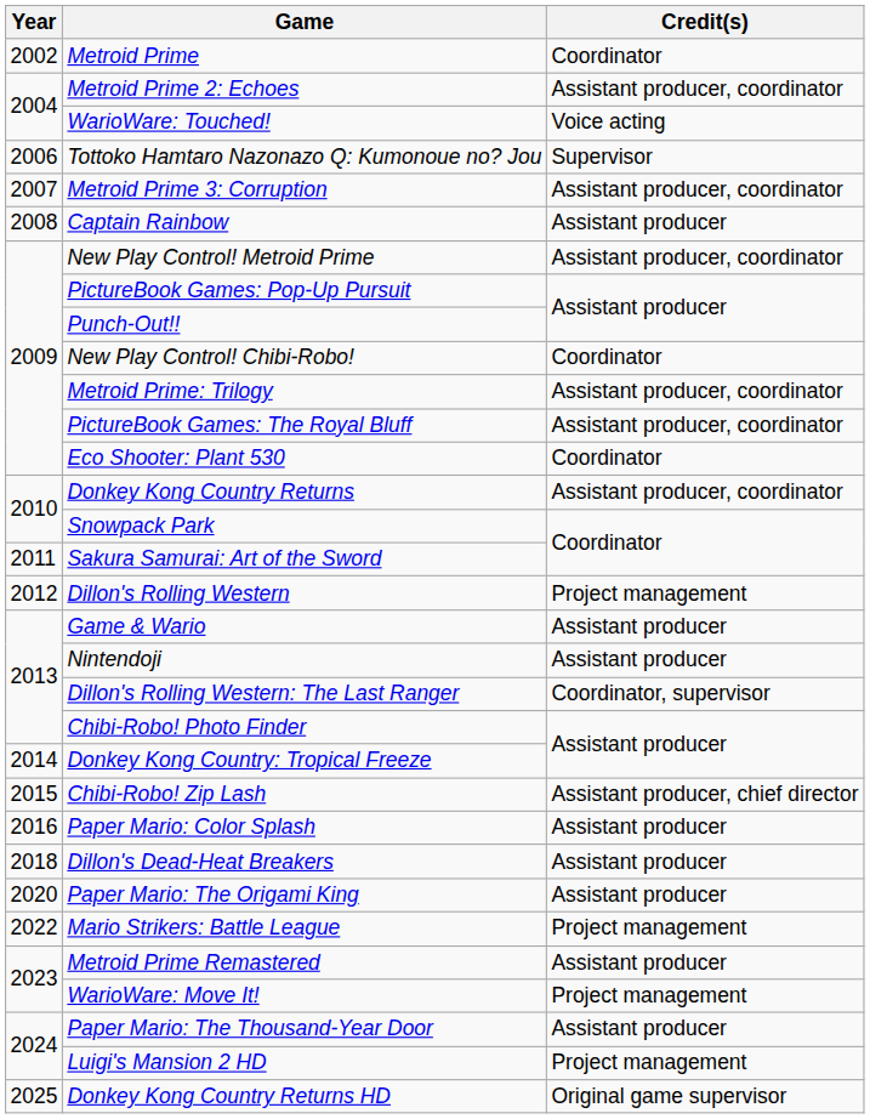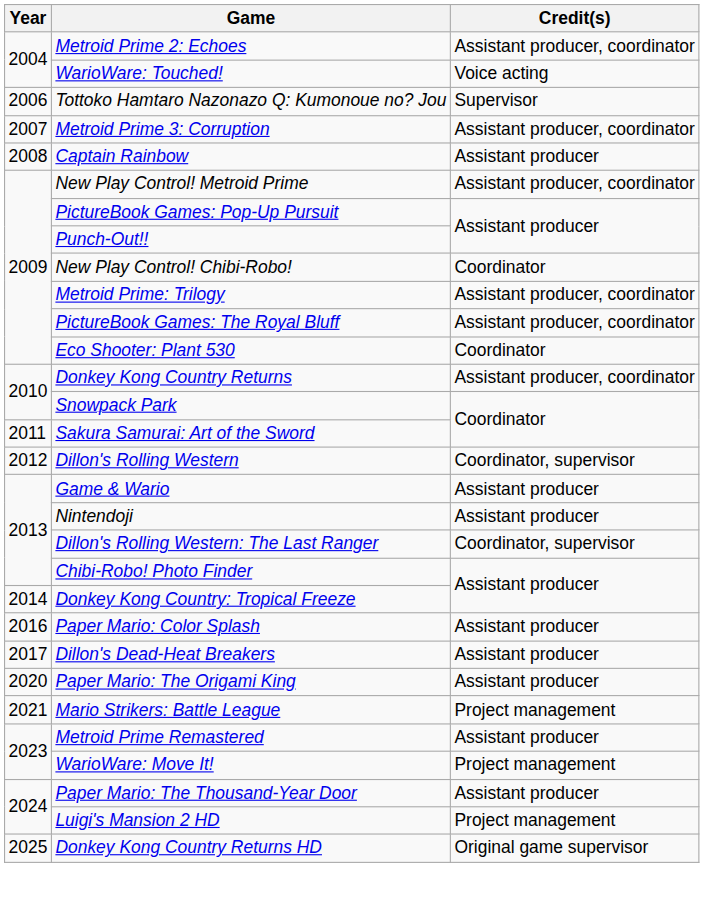- row: 2002 | Metroid Prime | Coordinator
Dillon's Rolling Western | Credit(s): Project management -> Coordinator, supervisor
- row: 2015 | Chibi-Robo! Zip Lash | Assistant producer, chief director
Dillon's Dead-Heat Breakers | Year: 2018 -> 2017
Mario Strikers: Battle League | Year: 2022 -> 2021
